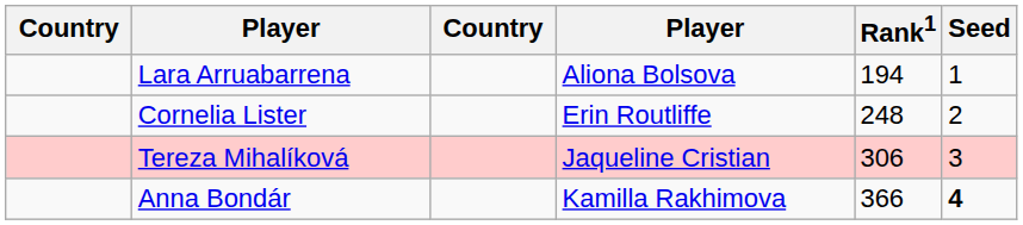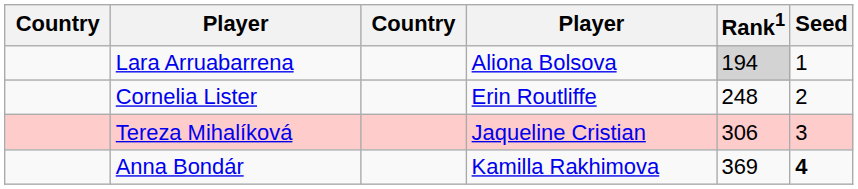Lara Arruabarrena | Rank1: no background -> lightgrey background
Anna Bondár | Rank1: 366 -> 369
